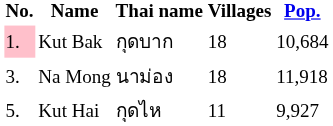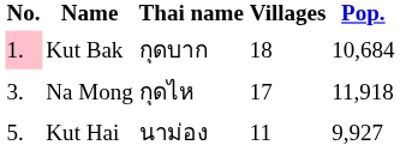Na Mong | Thai name: นาม่อง -> กุดไห
Na Mong | Villages: 18 -> 17
Kut Hai | Thai name: กุดไห -> นาม่อง
